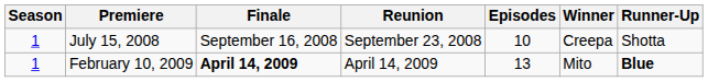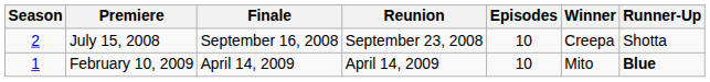July 15, 2008 | Season: 1 -> 2
February 10, 2009 | Finale: bold -> normal
February 10, 2009 | Episodes: 13 -> 10
